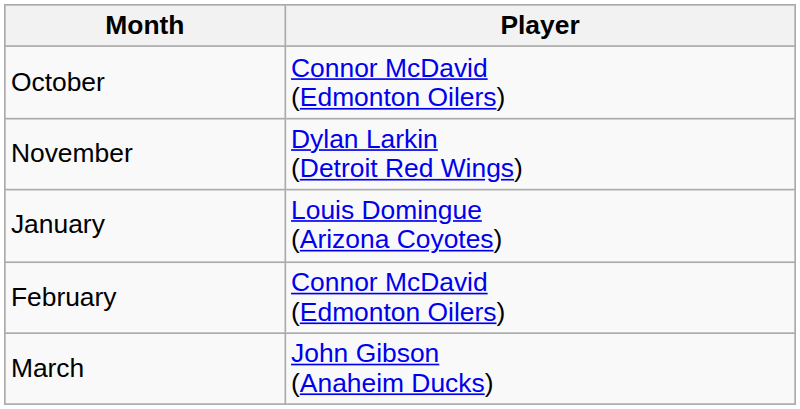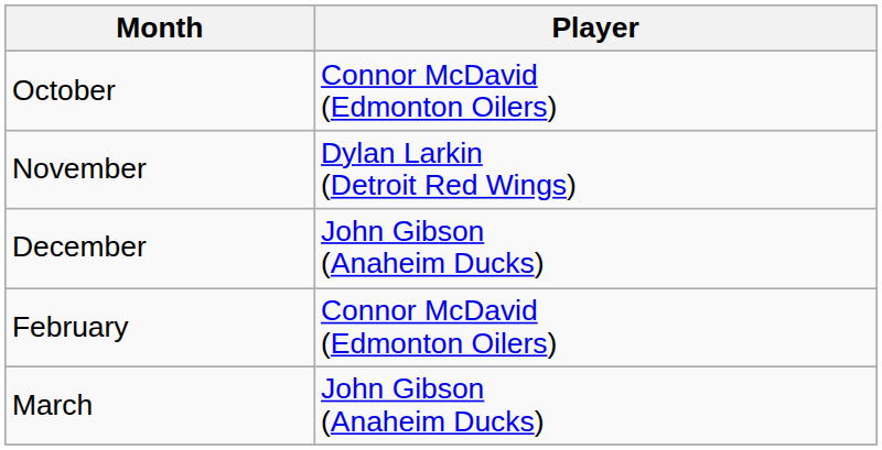+ row: December | John Gibson (Anaheim Ducks)
- row: January | Louis Domingue (Arizona Coyotes)
